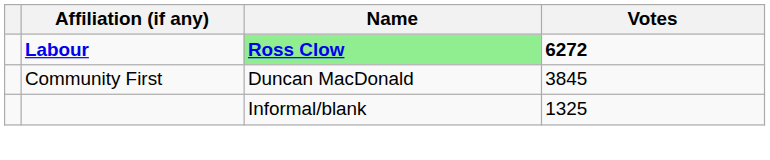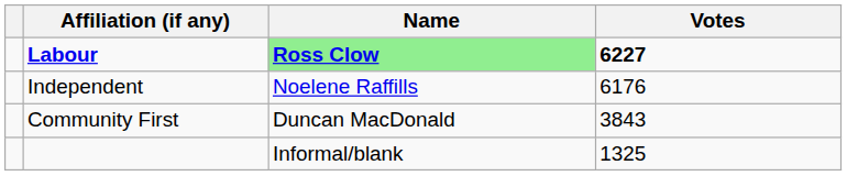Labour | Votes: 6272 -> 6227
+ row: Independent | Noelene Raffills | 6176
Community First | Votes: 3845 -> 3843
